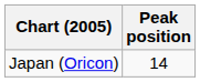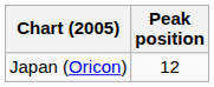Japan (Oricon) | Peak position: 14 -> 12
